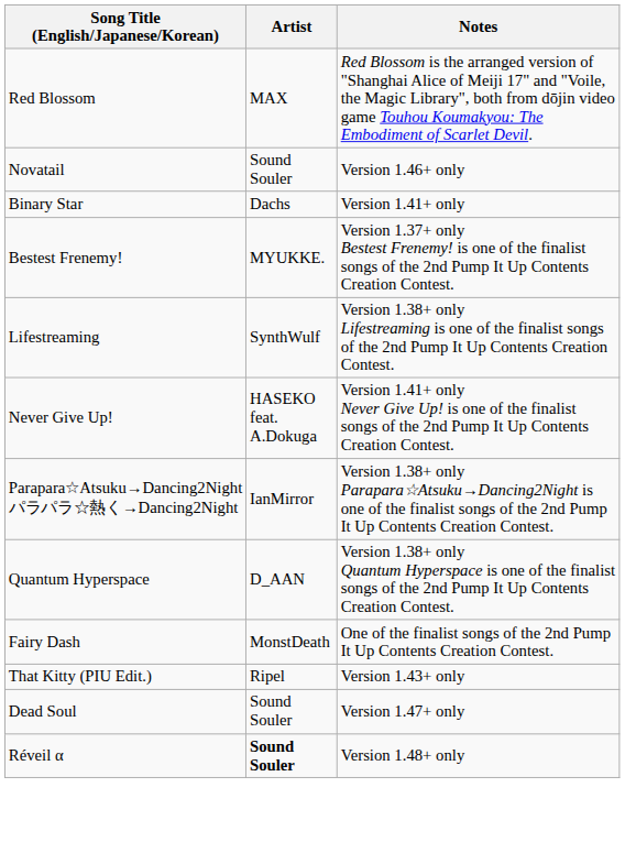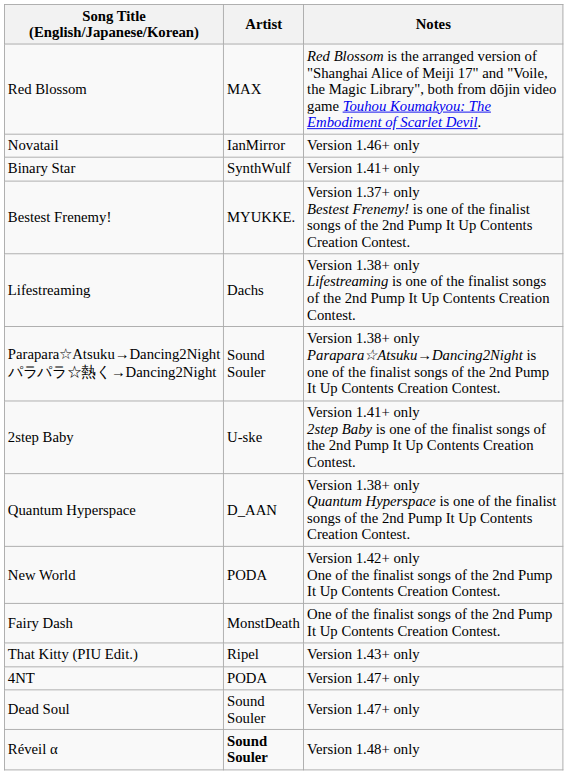Novatail | Artist: Sound Souler -> IanMirror
Binary Star | Artist: Dachs -> SynthWulf
Lifestreaming | Artist: SynthWulf -> Dachs
- row: Never Give Up! | HASEKO feat. A.Dokuga | Version 1.41+ only Never Give Up! is one of the finalist songs of the 2nd Pump It Up Contents Creation Contest.
Parapara☆Atsuku→Dancing2Night パラパラ☆熱く→Dancing2Night | Artist: IanMirror -> Sound Souler
+ row: 2step Baby | U-ske | Version 1.41+ only 2step Baby is one of the finalist songs of the 2nd Pump It Up Contents Creation Contest.
+ row: New World | PODA | Version 1.42+ only One of the finalist songs of the 2nd Pump It Up Contents Creation Contest.
+ row: 4NT | PODA | Version 1.47+ only
